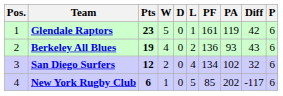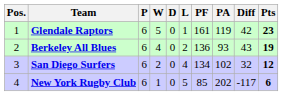columns swapped: P <-> Pts
